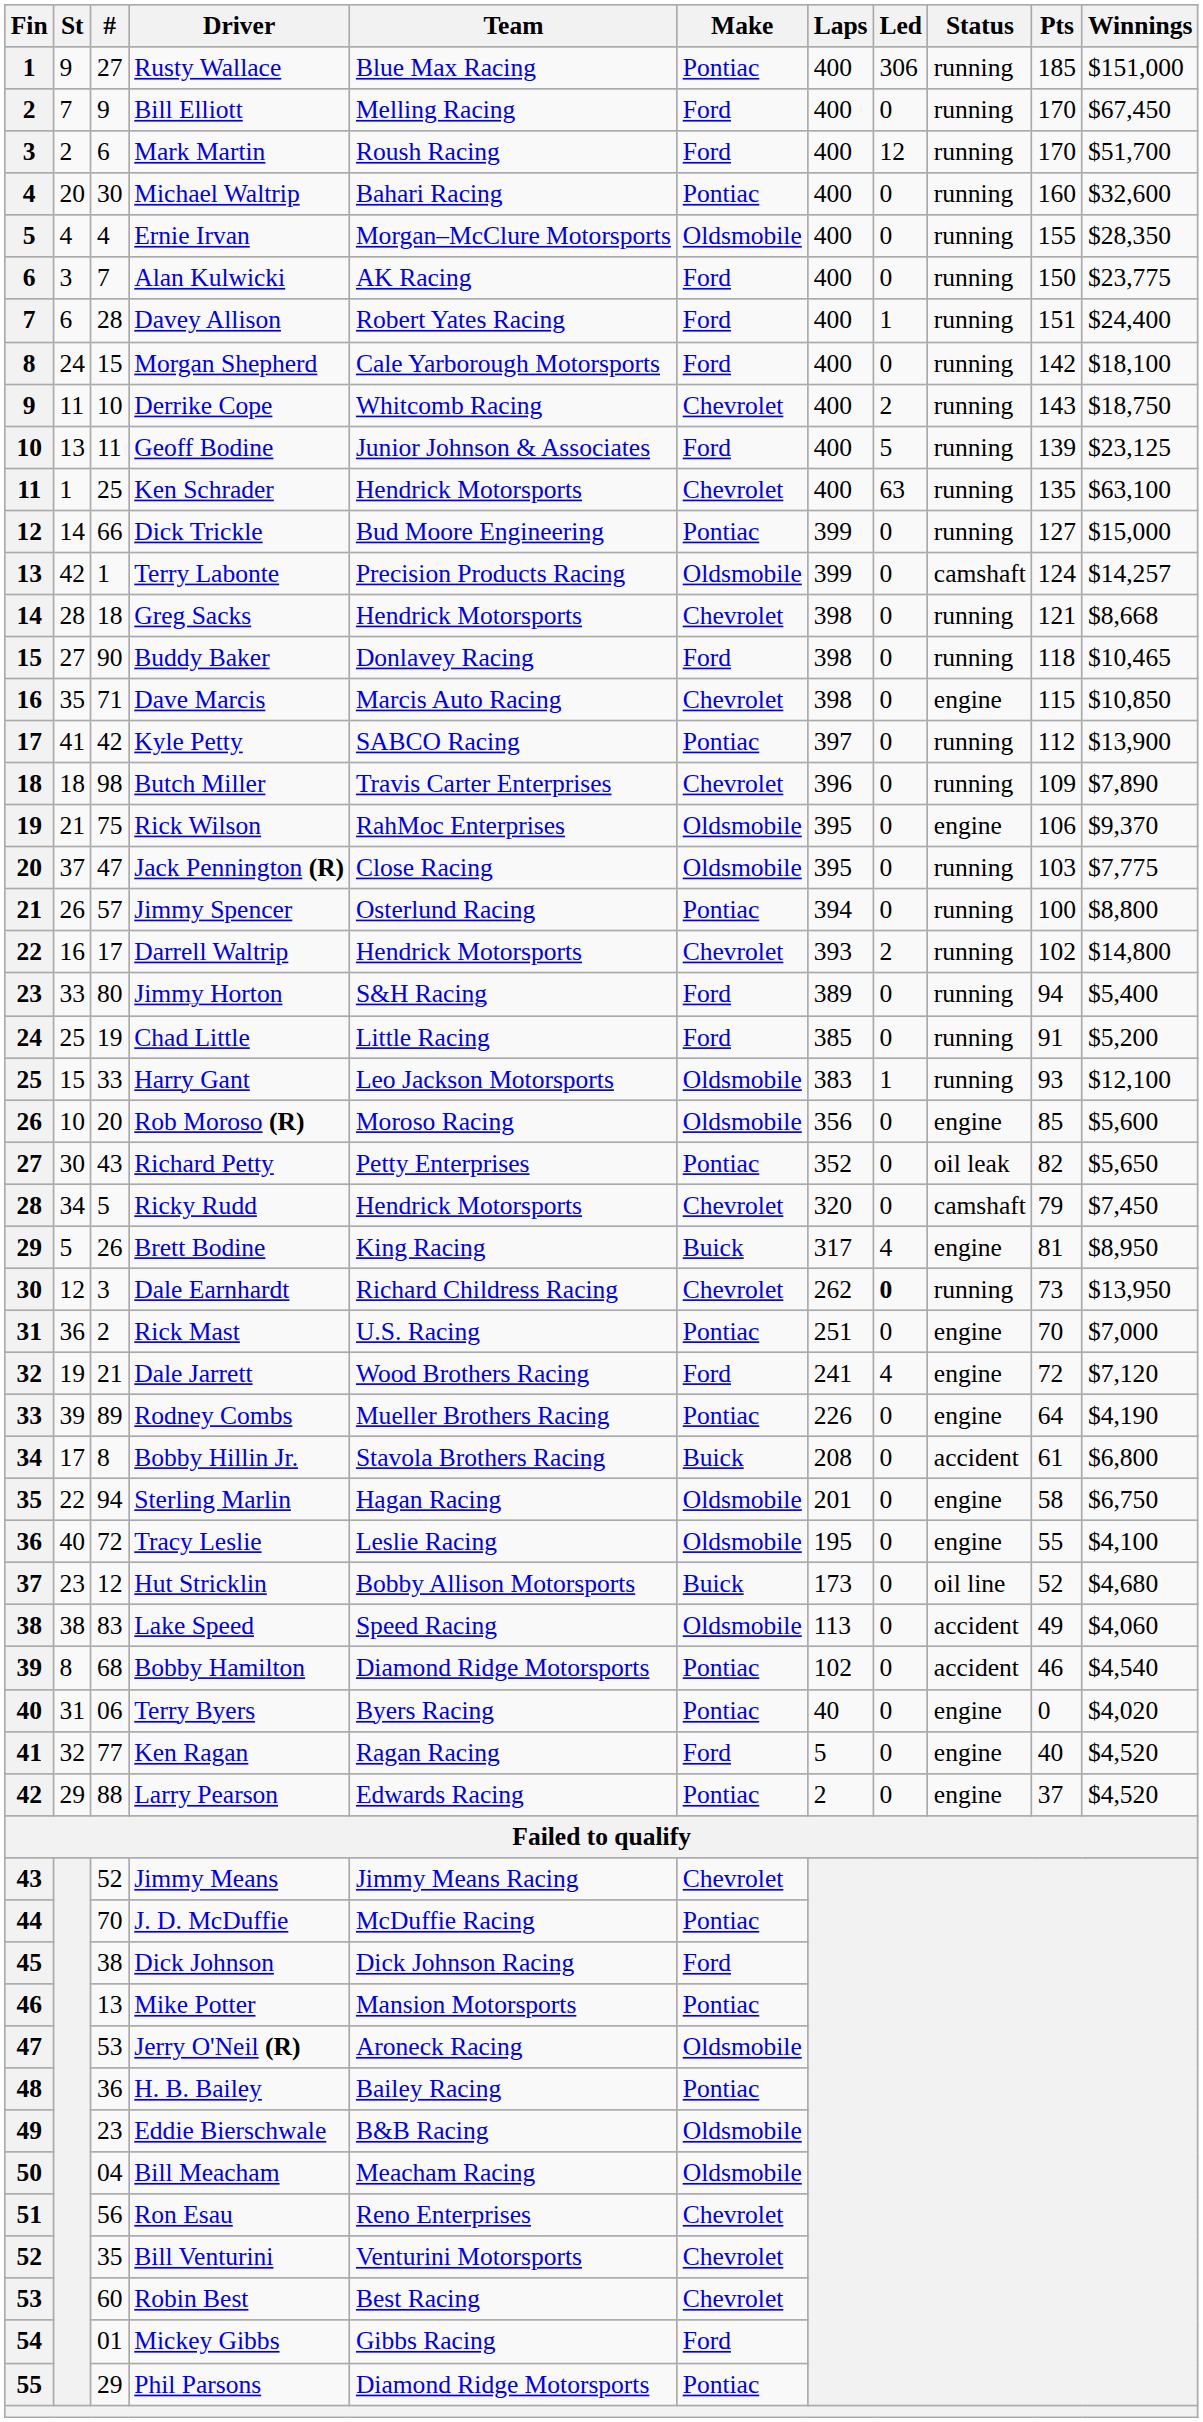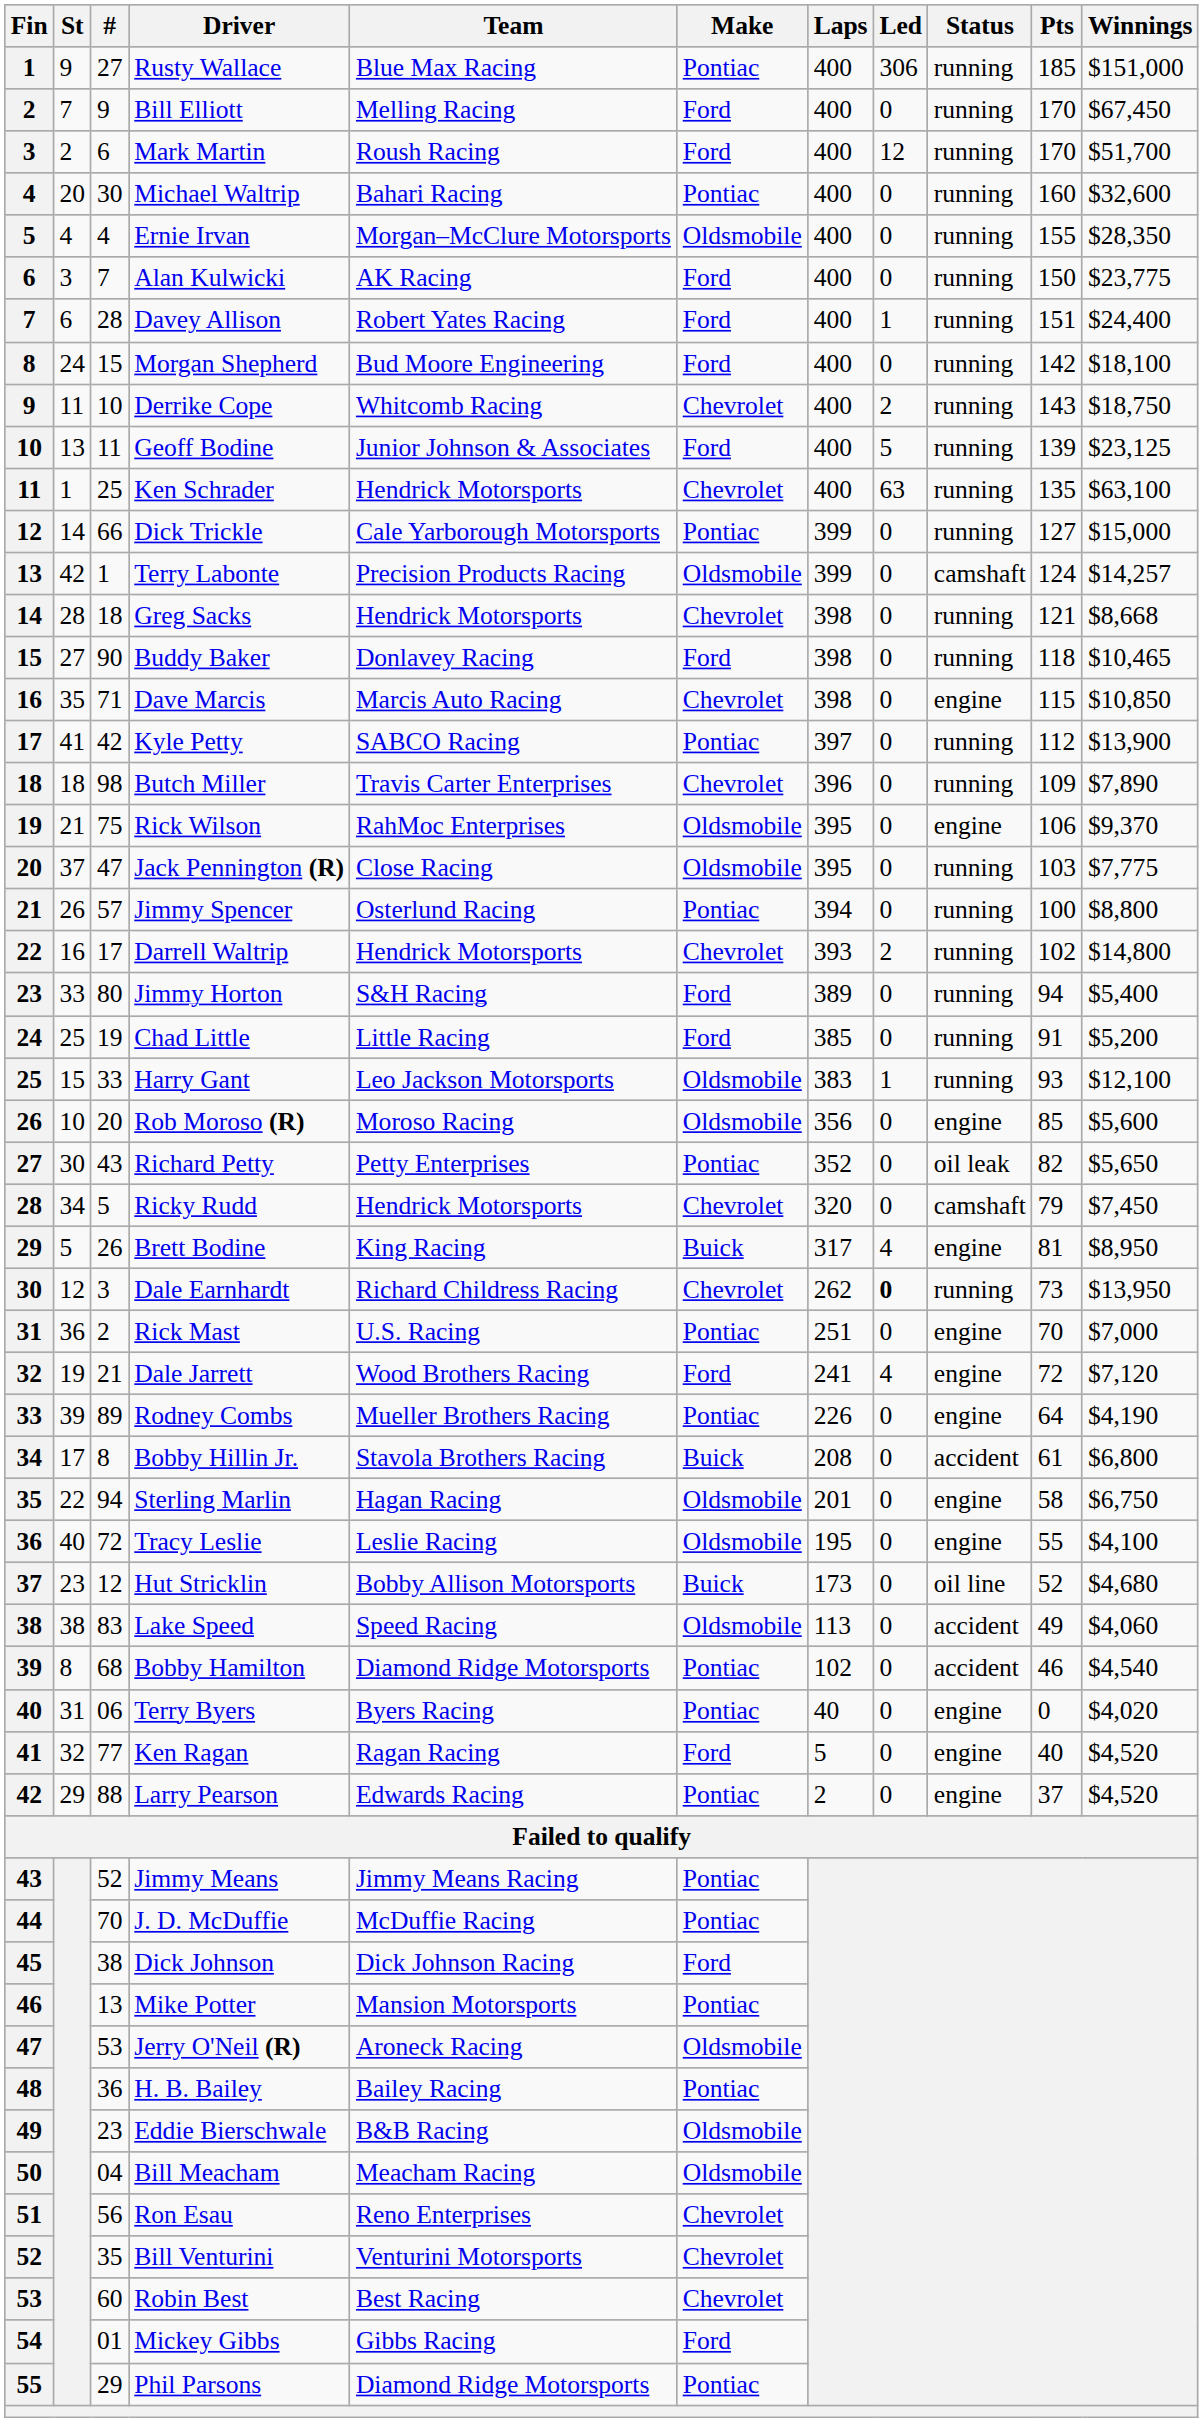Morgan Shepherd | Team: Cale Yarborough Motorsports -> Bud Moore Engineering
Dick Trickle | Team: Bud Moore Engineering -> Cale Yarborough Motorsports
Jimmy Means | Make: Chevrolet -> Pontiac
